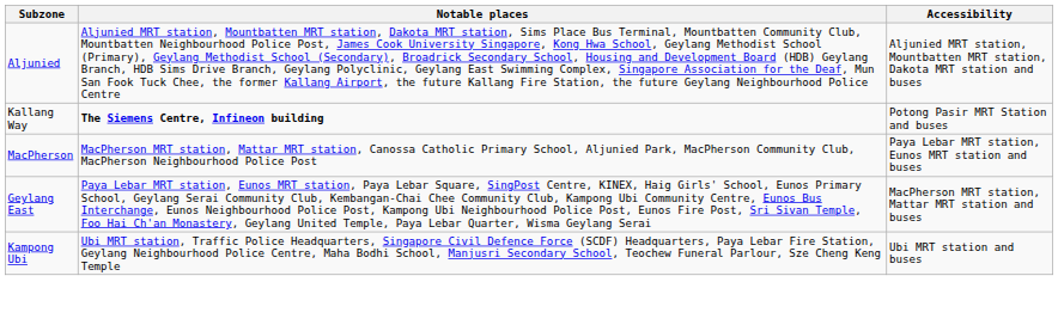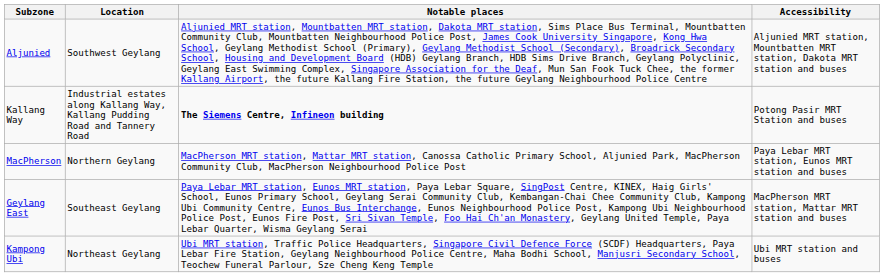+ column: Location | Southwest Geylang | Industrial estates along Kallang Way, Kallang Pudding Road and Tannery Road | Northern Geylang | Southeast Geylang | Northeast Geylang
